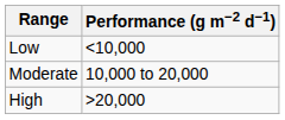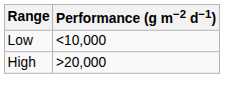- row: Moderate | 10,000 to 20,000
